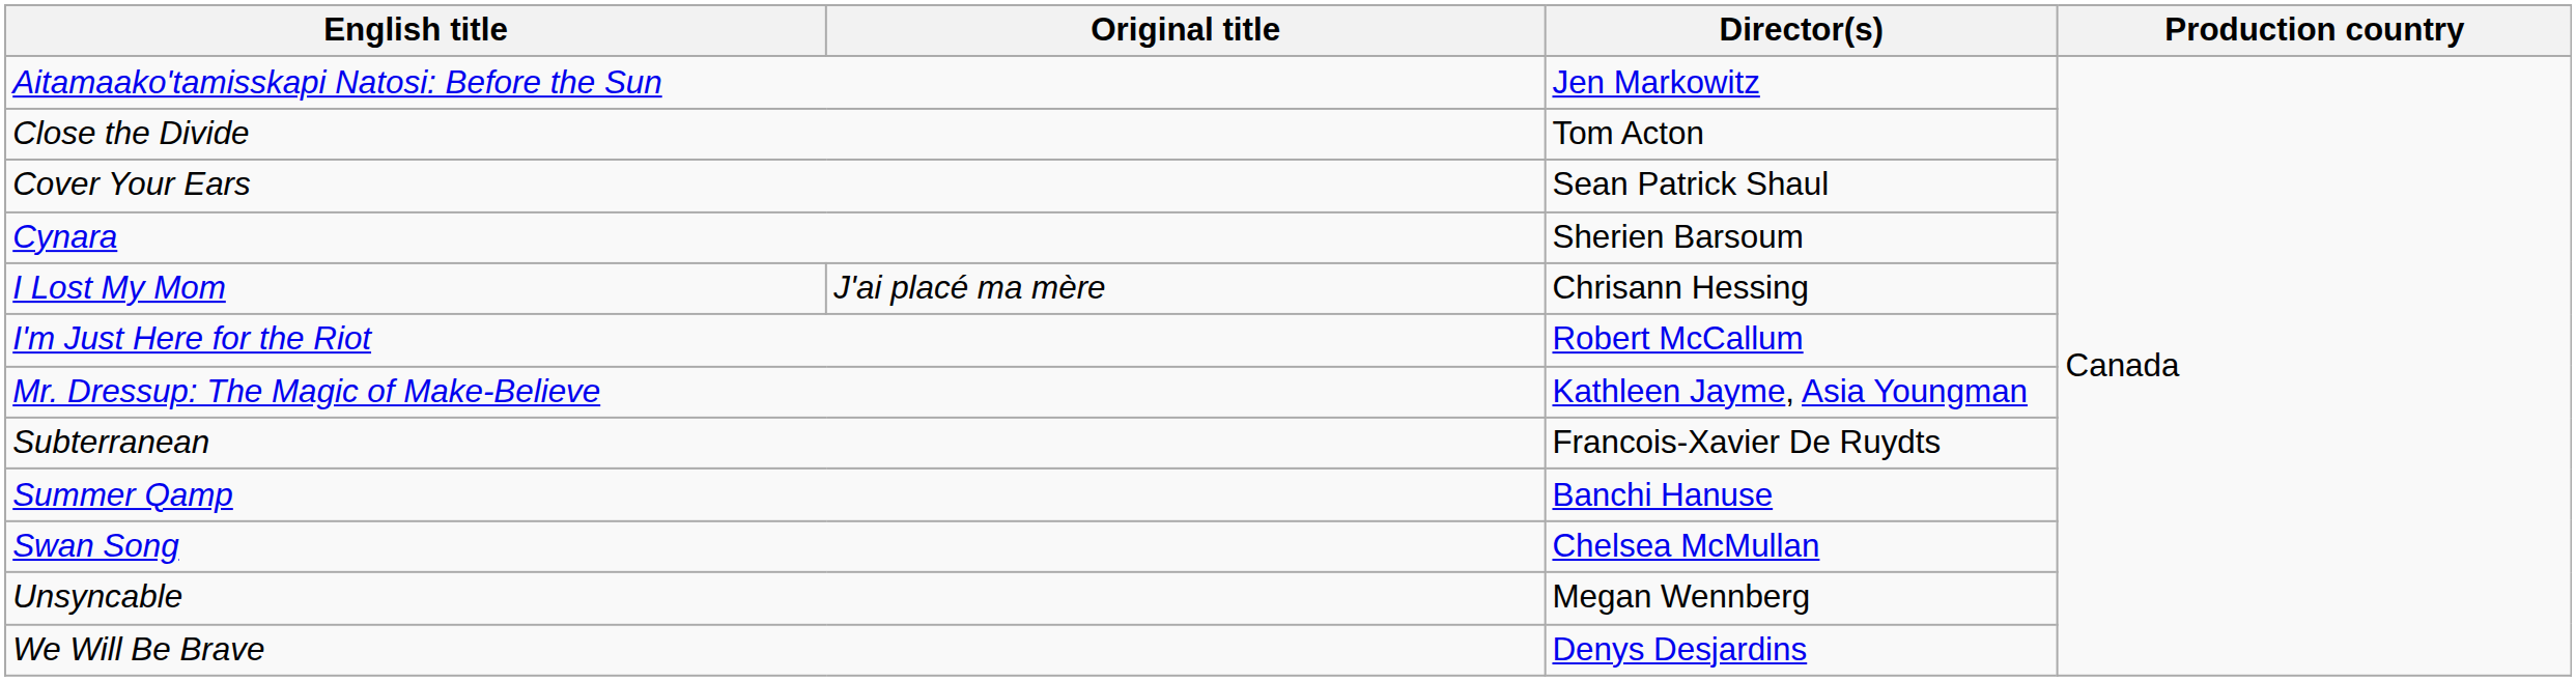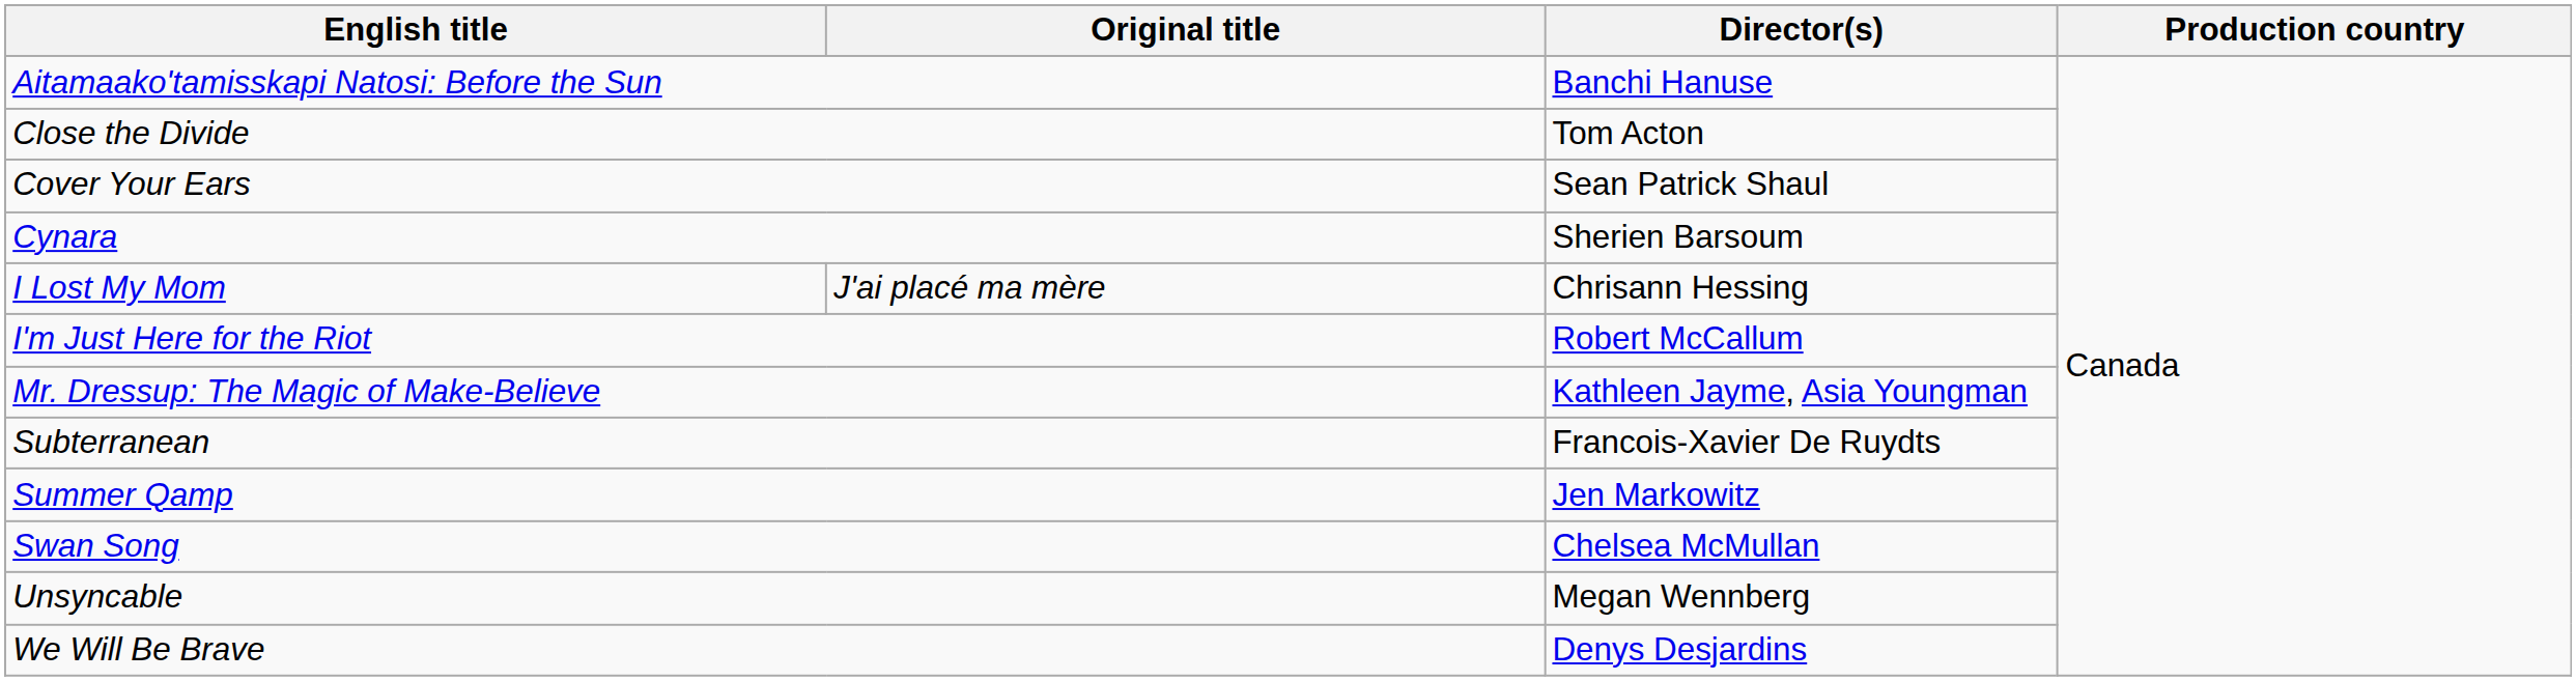Aitamaako'tamisskapi Natosi: Before the Sun | Director(s): Jen Markowitz -> Banchi Hanuse
Summer Qamp | Director(s): Banchi Hanuse -> Jen Markowitz
